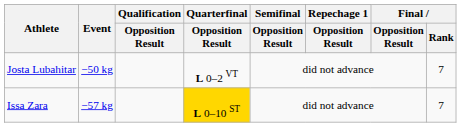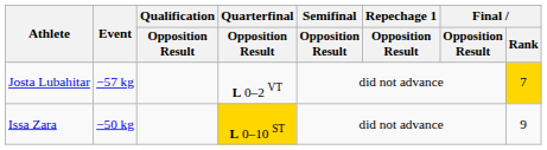Josta Lubahitar | Event: −50 kg -> −57 kg
Josta Lubahitar | Final / Rank: no background -> gold background
Issa Zara | Event: −57 kg -> −50 kg
Issa Zara | Final / Rank: 7 -> 9
